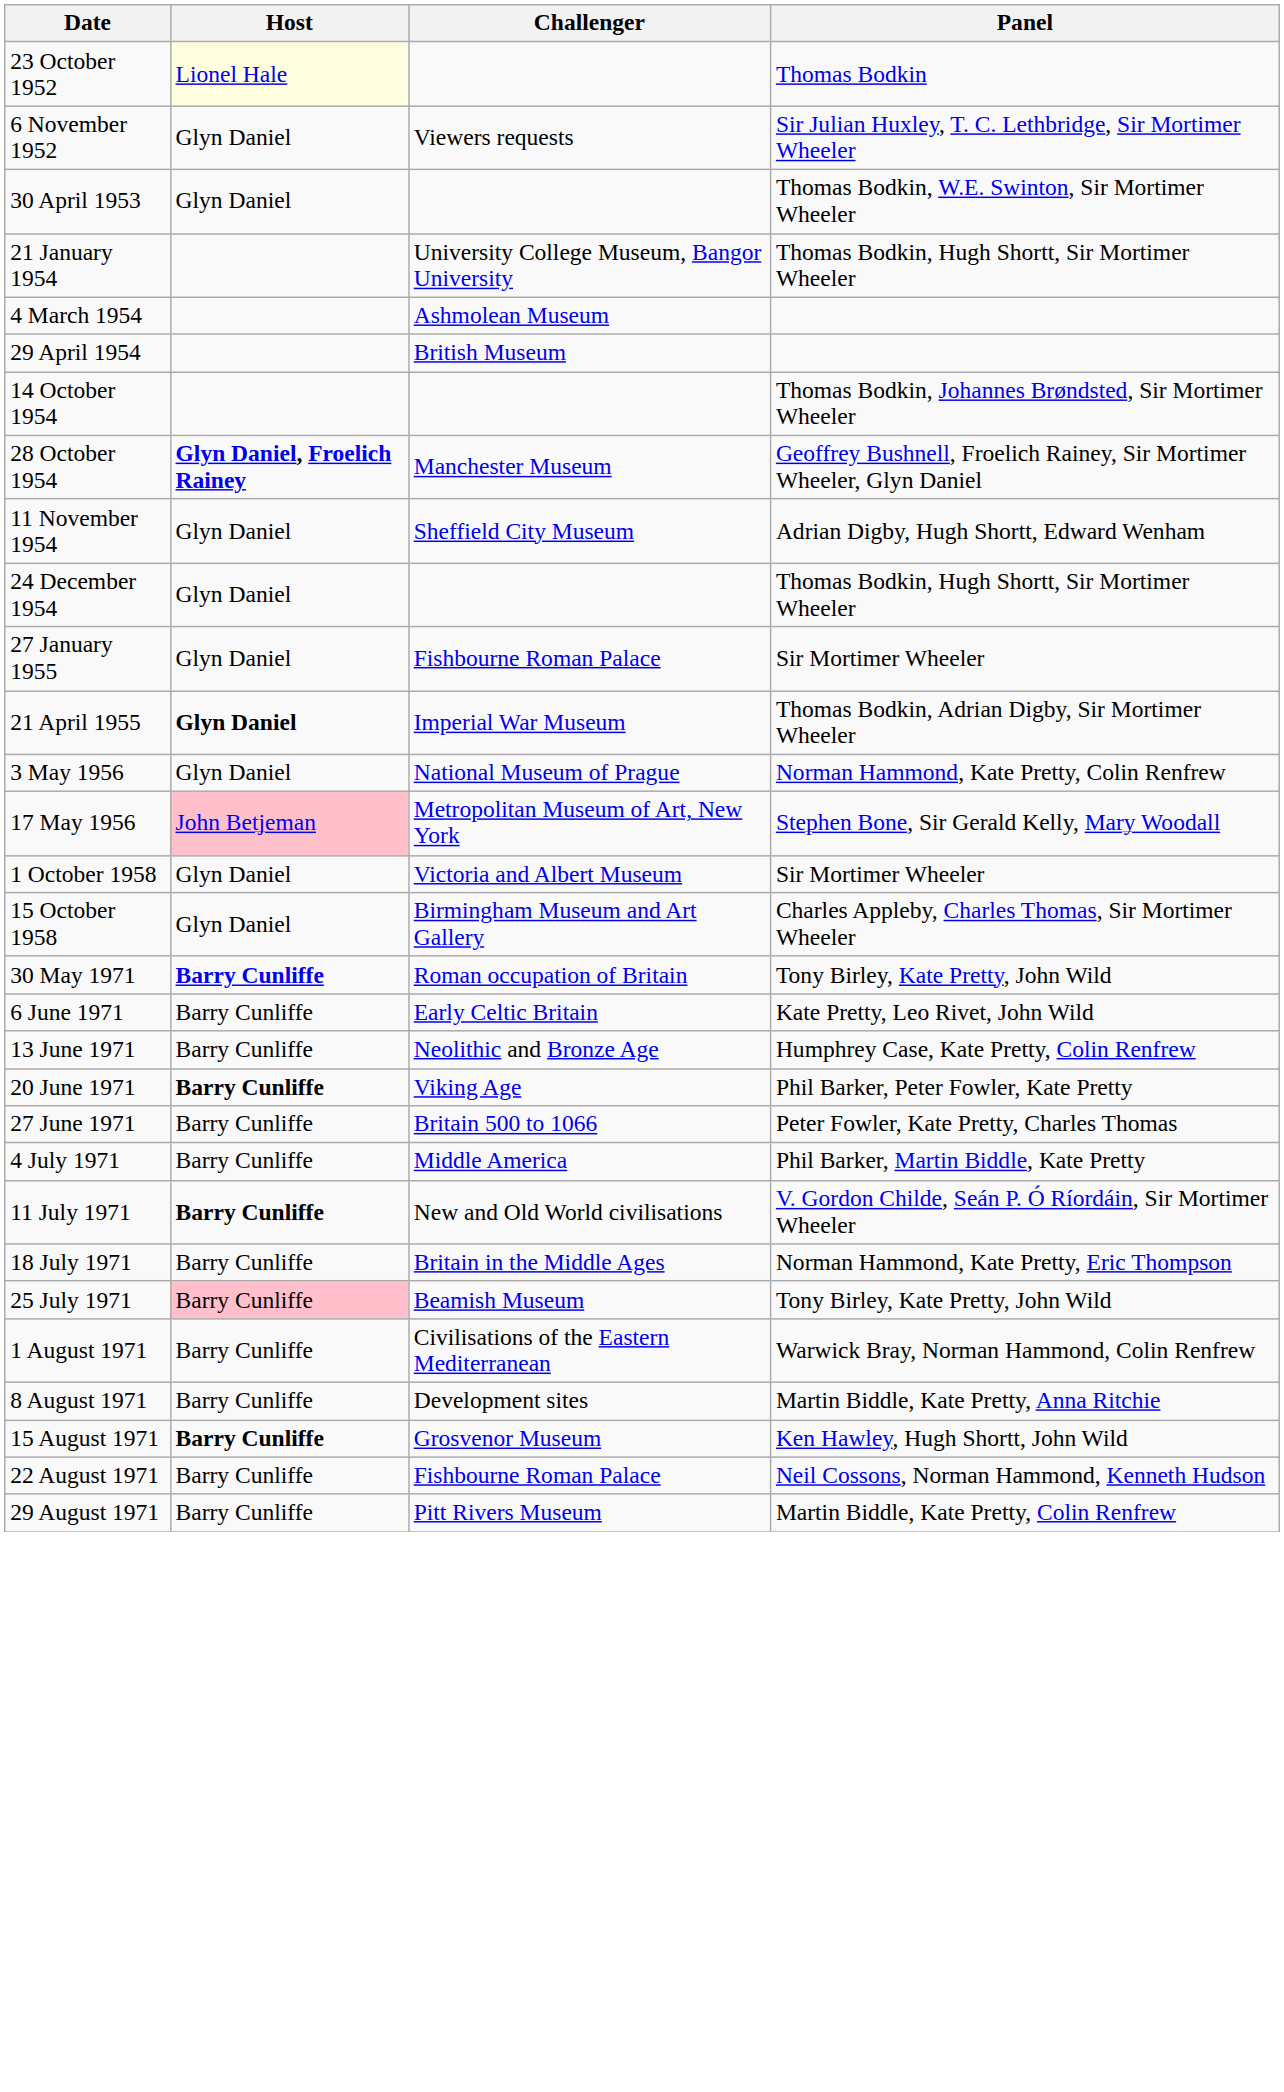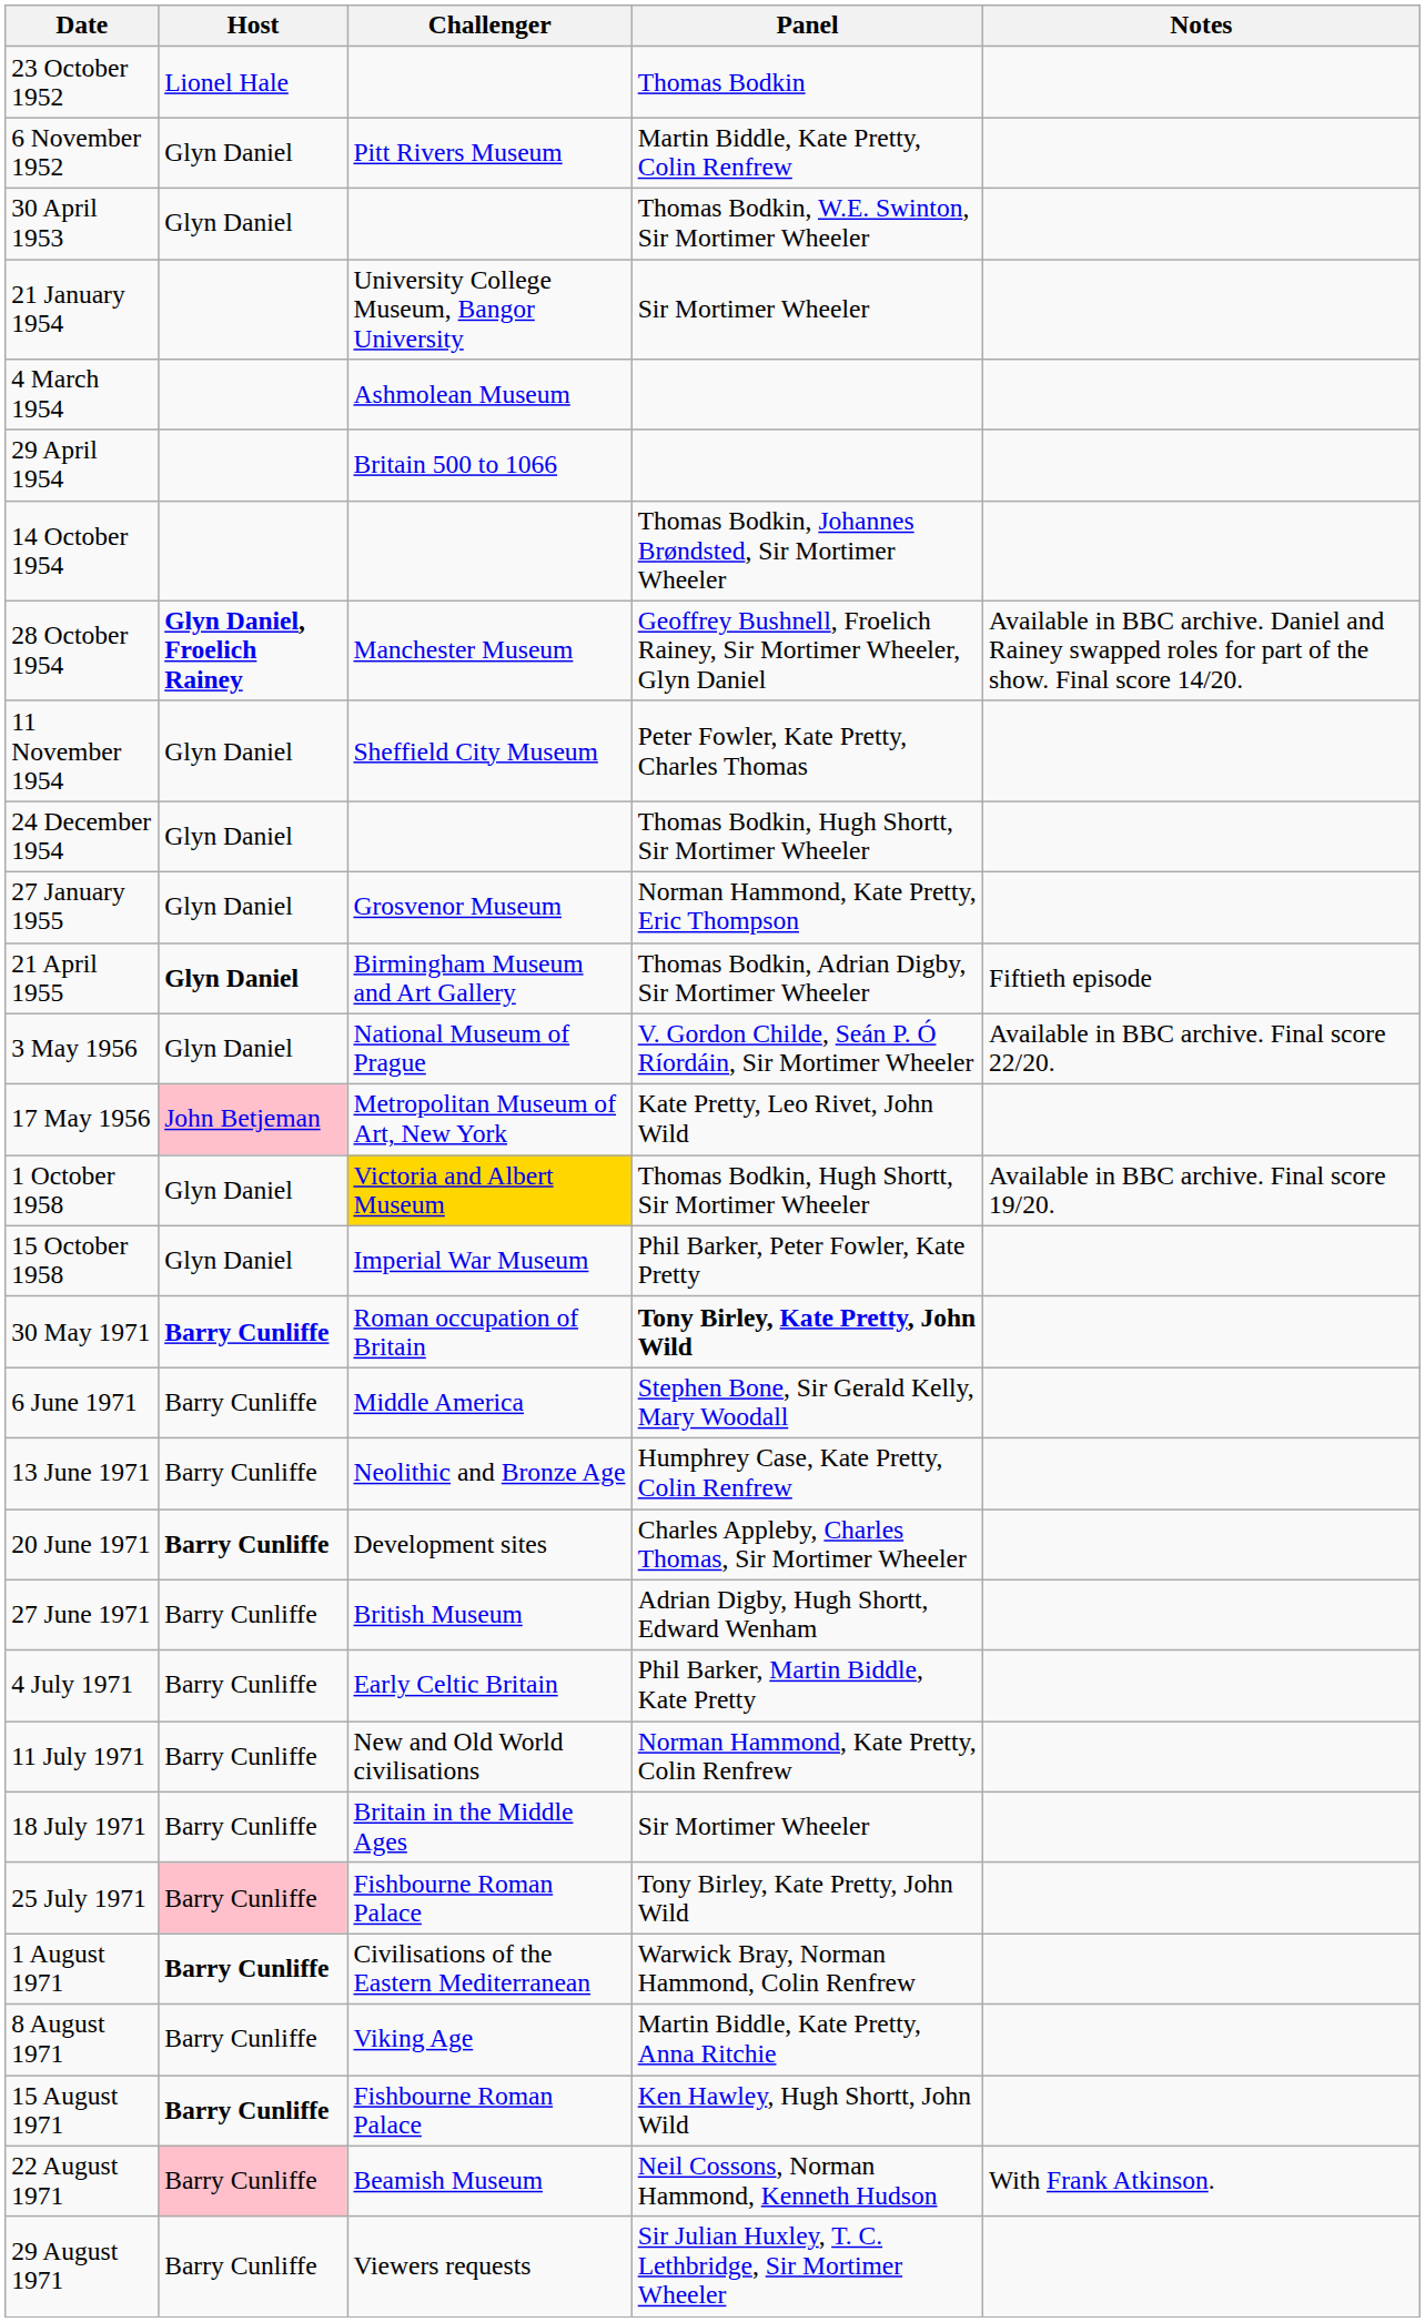+ column: Notes | Available in BBC archive. Daniel and Rainey swapped roles for part of the show. Final score 14/20. | Fiftieth episode | Available in BBC archive. Final score 22/20. | Available in BBC archive. Final score 19/20. | With Frank Atkinson.
23 October 1952 | Host: lightyellow background -> no background
6 November 1952 | Challenger: Viewers requests -> Pitt Rivers Museum
6 November 1952 | Panel: Sir Julian Huxley, T. C. Lethbridge, Sir Mortimer Wheeler -> Martin Biddle, Kate Pretty, Colin Renfrew
21 January 1954 | Panel: Thomas Bodkin, Hugh Shortt, Sir Mortimer Wheeler -> Sir Mortimer Wheeler
29 April 1954 | Challenger: British Museum -> Britain 500 to 1066
11 November 1954 | Panel: Adrian Digby, Hugh Shortt, Edward Wenham -> Peter Fowler, Kate Pretty, Charles Thomas
27 January 1955 | Challenger: Fishbourne Roman Palace -> Grosvenor Museum
27 January 1955 | Panel: Sir Mortimer Wheeler -> Norman Hammond, Kate Pretty, Eric Thompson
21 April 1955 | Challenger: Imperial War Museum -> Birmingham Museum and Art Gallery
3 May 1956 | Panel: Norman Hammond, Kate Pretty, Colin Renfrew -> V. Gordon Childe, Seán P. Ó Ríordáin, Sir Mortimer Wheeler
17 May 1956 | Panel: Stephen Bone, Sir Gerald Kelly, Mary Woodall -> Kate Pretty, Leo Rivet, John Wild
1 October 1958 | Challenger: no background -> gold background
1 October 1958 | Panel: Sir Mortimer Wheeler -> Thomas Bodkin, Hugh Shortt, Sir Mortimer Wheeler
15 October 1958 | Challenger: Birmingham Museum and Art Gallery -> Imperial War Museum
15 October 1958 | Panel: Charles Appleby, Charles Thomas, Sir Mortimer Wheeler -> Phil Barker, Peter Fowler, Kate Pretty
30 May 1971 | Panel: normal -> bold
6 June 1971 | Challenger: Early Celtic Britain -> Middle America
6 June 1971 | Panel: Kate Pretty, Leo Rivet, John Wild -> Stephen Bone, Sir Gerald Kelly, Mary Woodall
20 June 1971 | Challenger: Viking Age -> Development sites
20 June 1971 | Panel: Phil Barker, Peter Fowler, Kate Pretty -> Charles Appleby, Charles Thomas, Sir Mortimer Wheeler
27 June 1971 | Challenger: Britain 500 to 1066 -> British Museum
27 June 1971 | Panel: Peter Fowler, Kate Pretty, Charles Thomas -> Adrian Digby, Hugh Shortt, Edward Wenham
4 July 1971 | Challenger: Middle America -> Early Celtic Britain
11 July 1971 | Host: bold -> normal
11 July 1971 | Panel: V. Gordon Childe, Seán P. Ó Ríordáin, Sir Mortimer Wheeler -> Norman Hammond, Kate Pretty, Colin Renfrew
18 July 1971 | Panel: Norman Hammond, Kate Pretty, Eric Thompson -> Sir Mortimer Wheeler
25 July 1971 | Challenger: Beamish Museum -> Fishbourne Roman Palace
1 August 1971 | Host: normal -> bold
8 August 1971 | Challenger: Development sites -> Viking Age
15 August 1971 | Challenger: Grosvenor Museum -> Fishbourne Roman Palace
22 August 1971 | Host: no background -> pink background
22 August 1971 | Challenger: Fishbourne Roman Palace -> Beamish Museum
29 August 1971 | Challenger: Pitt Rivers Museum -> Viewers requests
29 August 1971 | Panel: Martin Biddle, Kate Pretty, Colin Renfrew -> Sir Julian Huxley, T. C. Lethbridge, Sir Mortimer Wheeler
